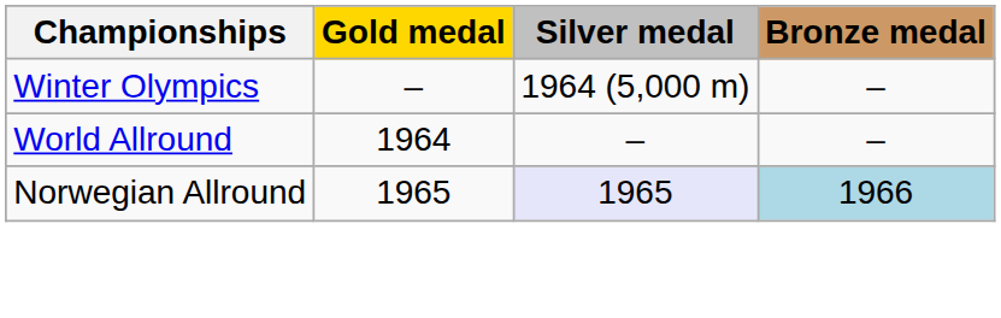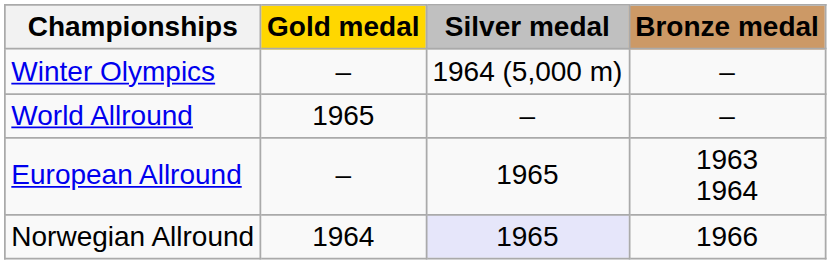World Allround | Gold medal: 1964 -> 1965
+ row: European Allround | – | 1965 | 1963 1964
Norwegian Allround | Gold medal: 1965 -> 1964
Norwegian Allround | Bronze medal: lightblue background -> no background
